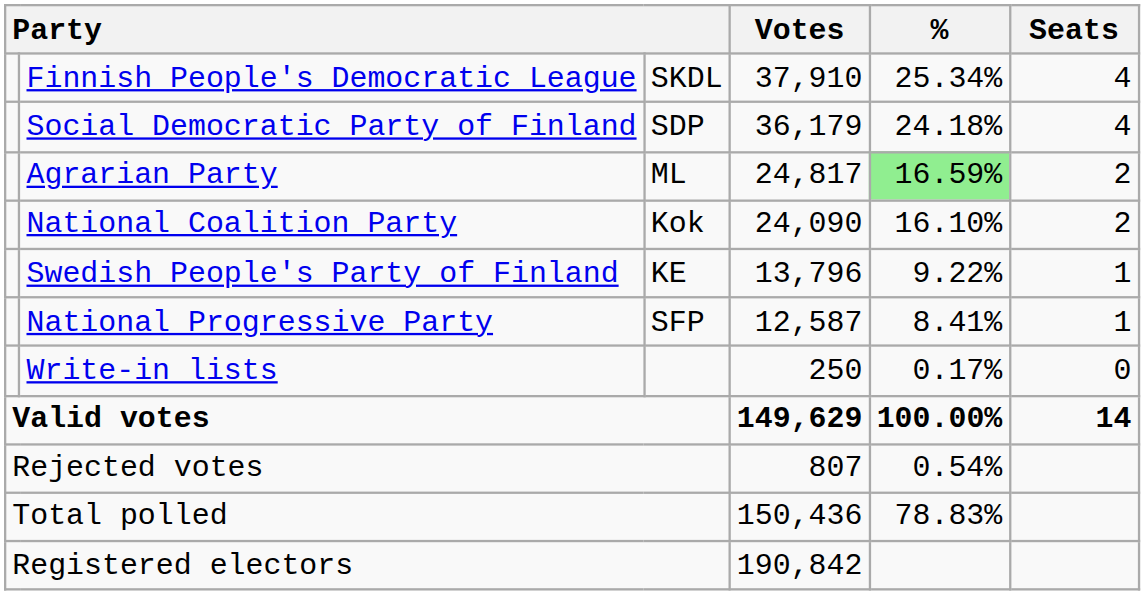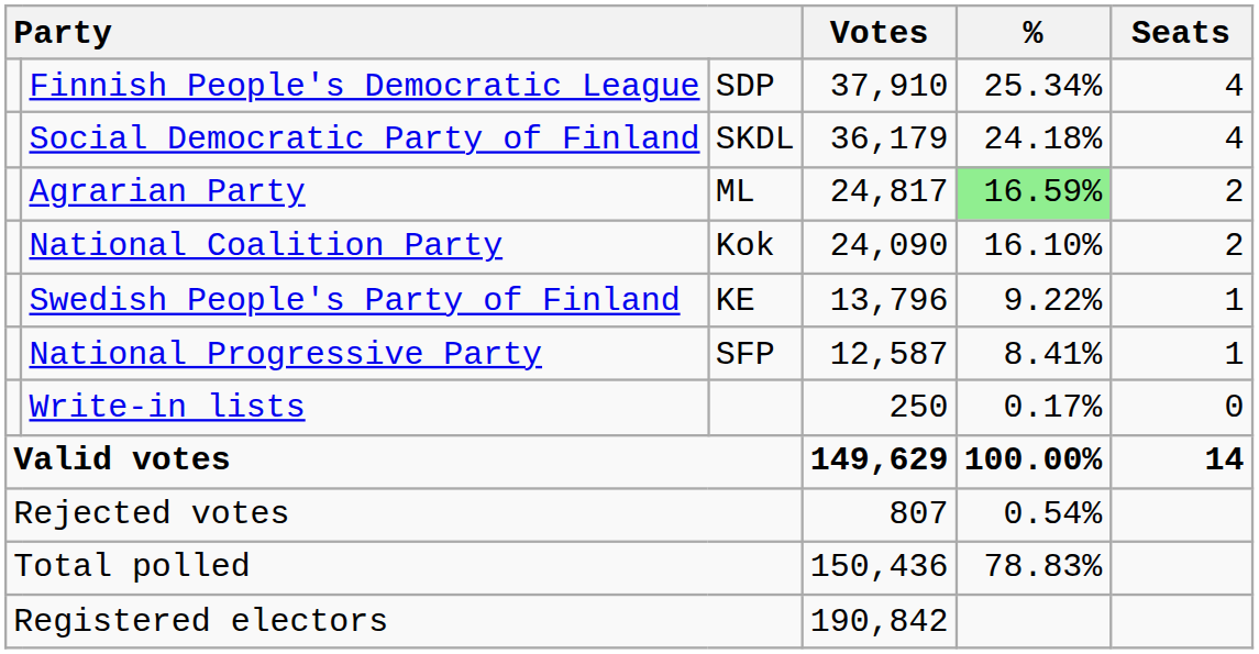Finnish People's Democratic League | column 3: SKDL -> SDP
Social Democratic Party of Finland | column 3: SDP -> SKDL
